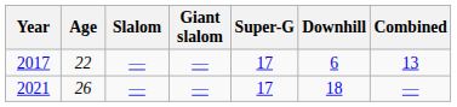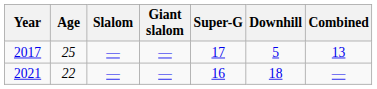2017 | Age: 22 -> 25
2017 | Downhill: 6 -> 5
2021 | Age: 26 -> 22
2021 | Super-G: 17 -> 16
